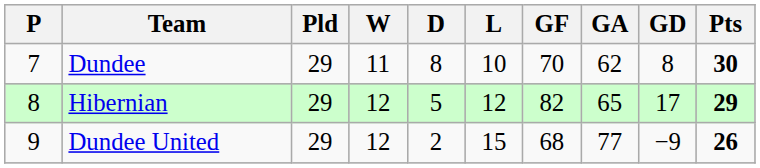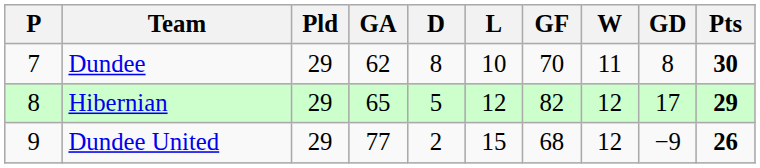columns swapped: W <-> GA
